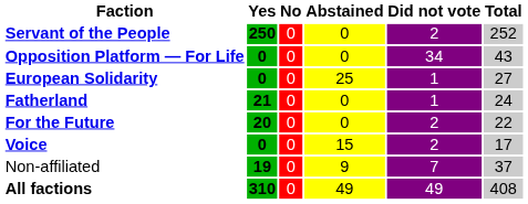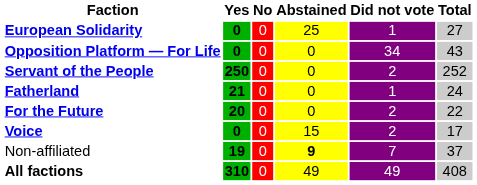rows swapped: Servant of the People <-> European Solidarity
Non-affiliated | Abstained: normal -> bold
